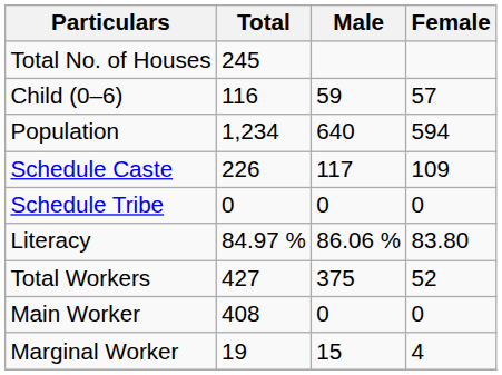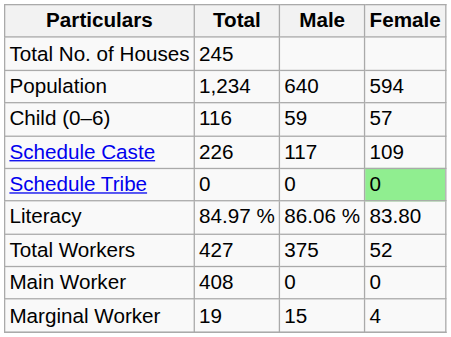rows swapped: Population <-> Child (0–6)
Schedule Tribe | Female: no background -> lightgreen background
